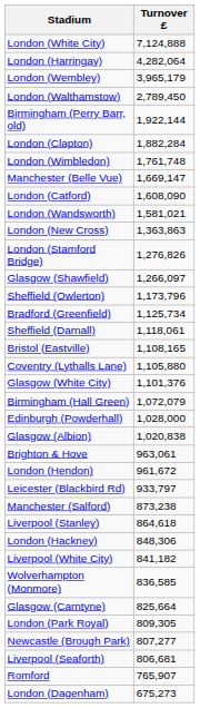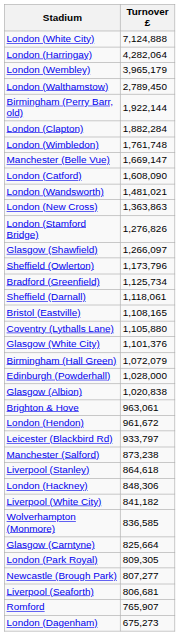London (Wandsworth) | Turnover £: 1,581,021 -> 1,481,021
